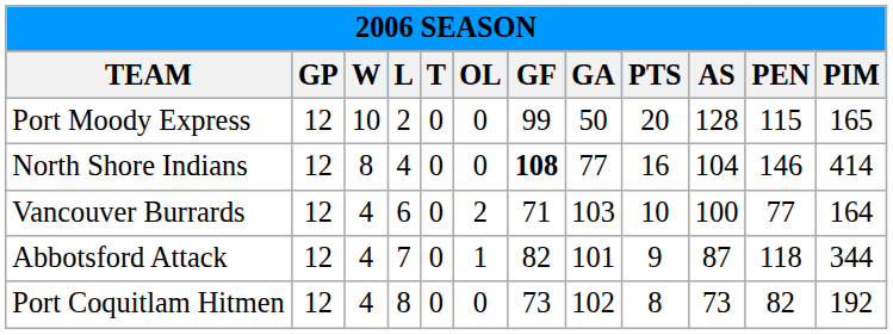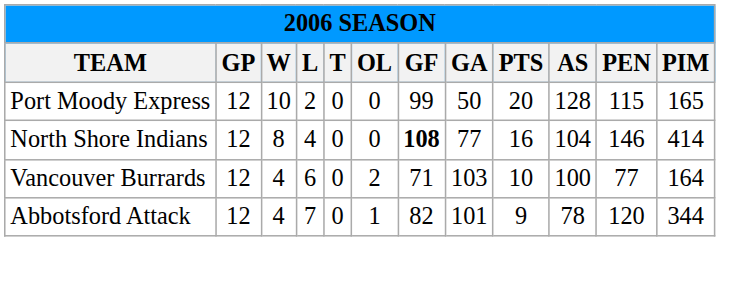Abbotsford Attack | AS: 87 -> 78
Abbotsford Attack | PEN: 118 -> 120
- row: Port Coquitlam Hitmen | 12 | 4 | 8 | 0 | 0 | 73 | 102 | 8 | 73 | 82 | 192
